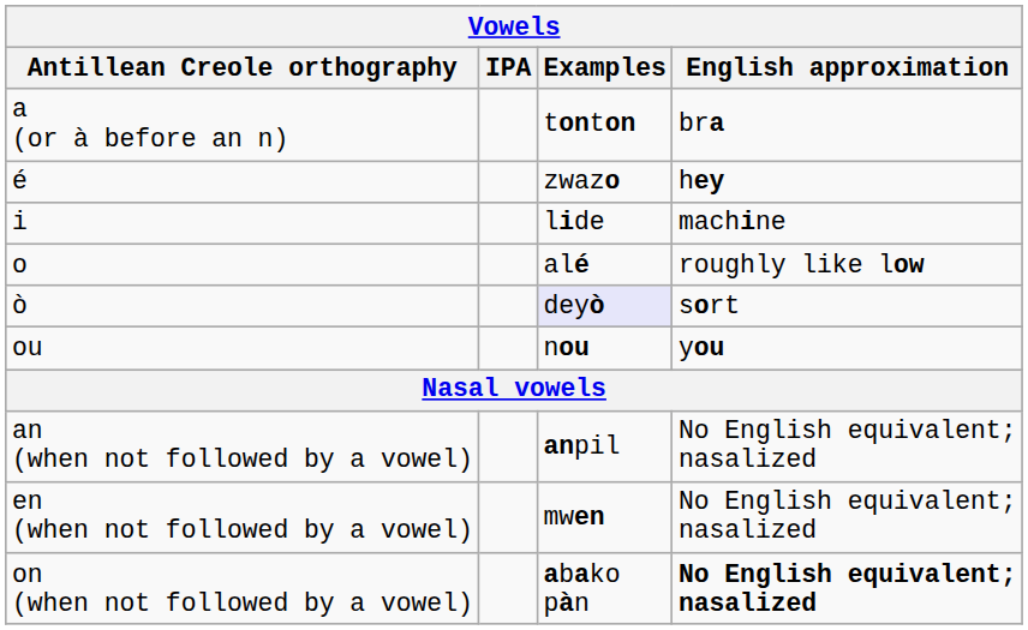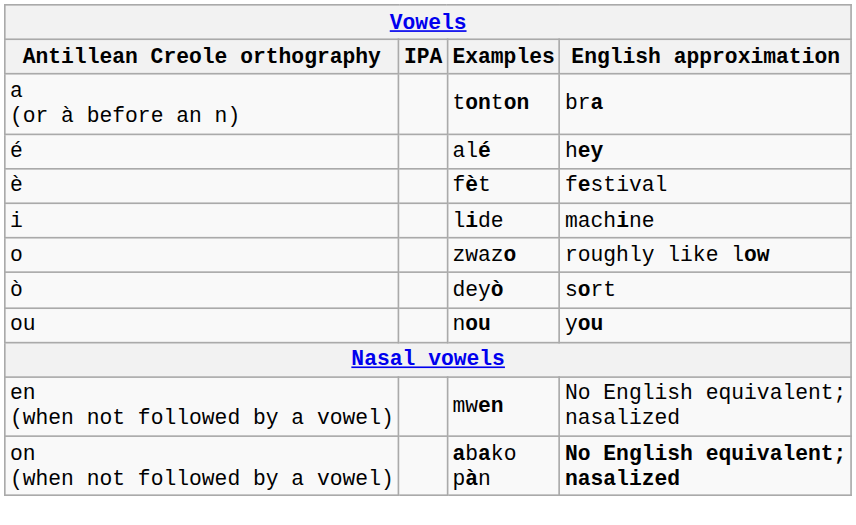é | Examples: zwazo -> alé
+ row: è | fèt | festival
o | Examples: alé -> zwazo
ò | Examples: lavender background -> no background
- row: an (when not followed by a vowel) | anpil | No English equivalent; nasalized
